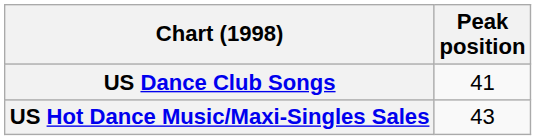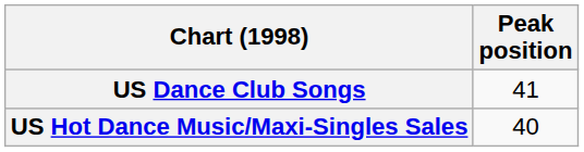US Hot Dance Music/Maxi-Singles Sales | Peak position: 43 -> 40
